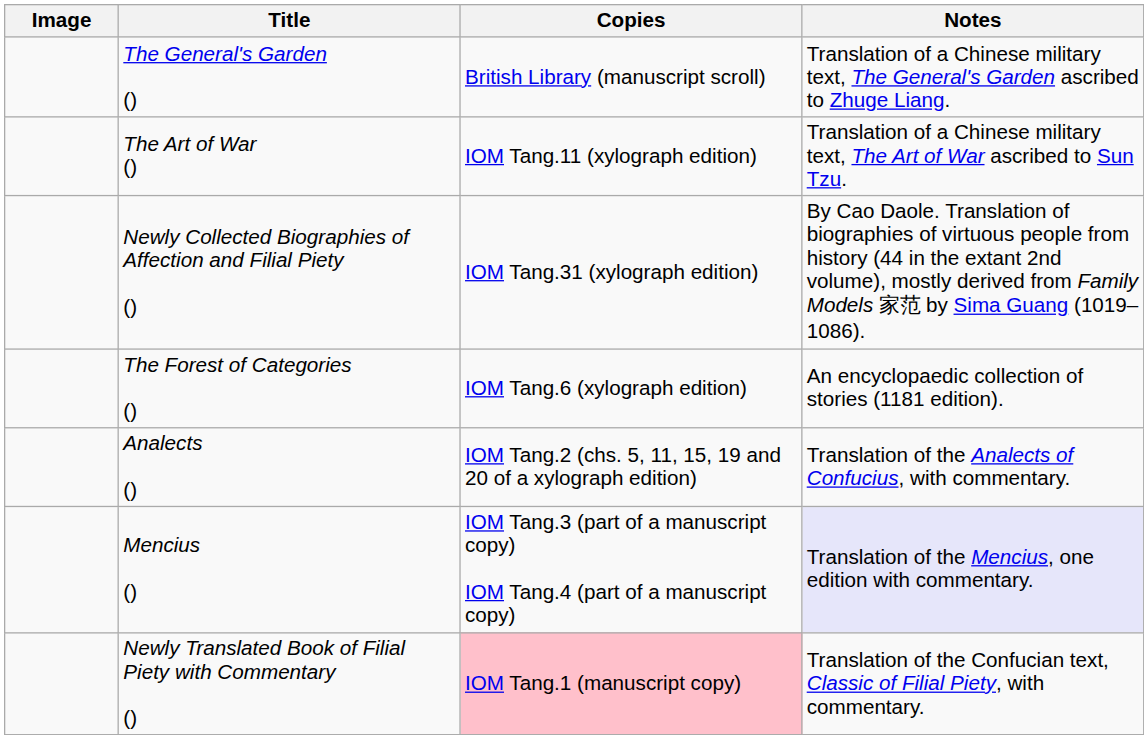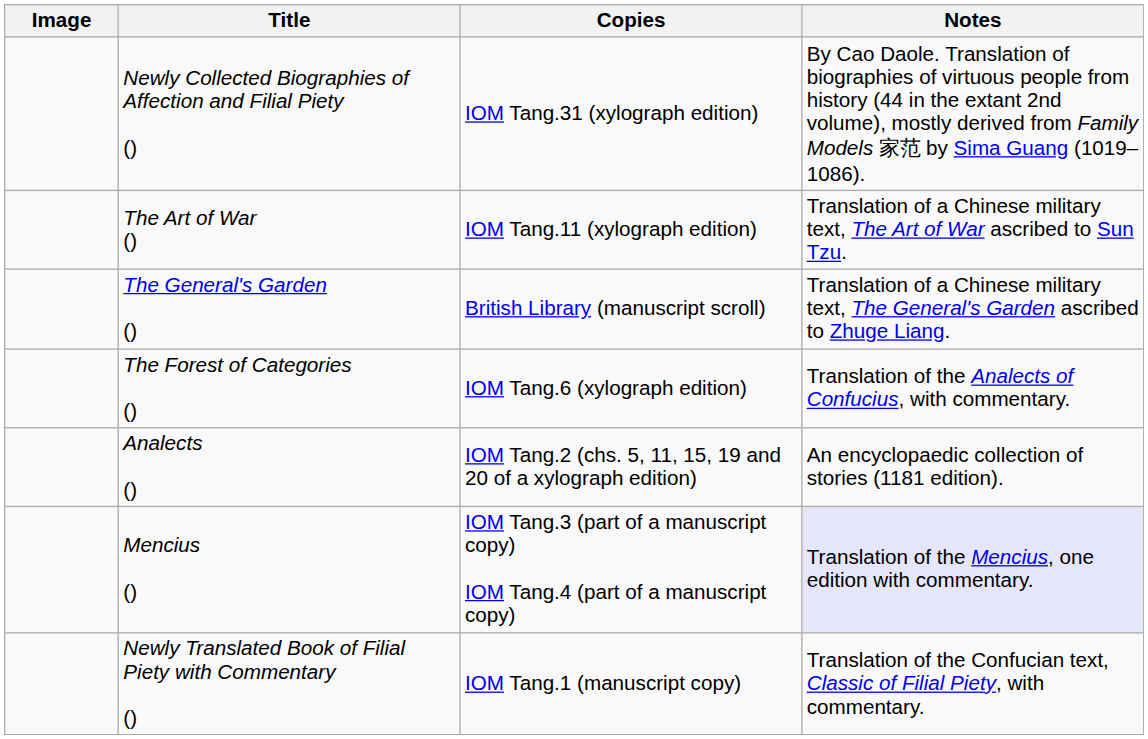rows swapped: The General's Garden () <-> Newly Collected Biographies of Affection and Filial Piety ()
The Forest of Categories () | Notes: An encyclopaedic collection of stories (1181 edition). -> Translation of the Analects of Confucius, with commentary.
Analects () | Notes: Translation of the Analects of Confucius, with commentary. -> An encyclopaedic collection of stories (1181 edition).
Newly Translated Book of Filial Piety with Commentary () | Copies: pink background -> no background
